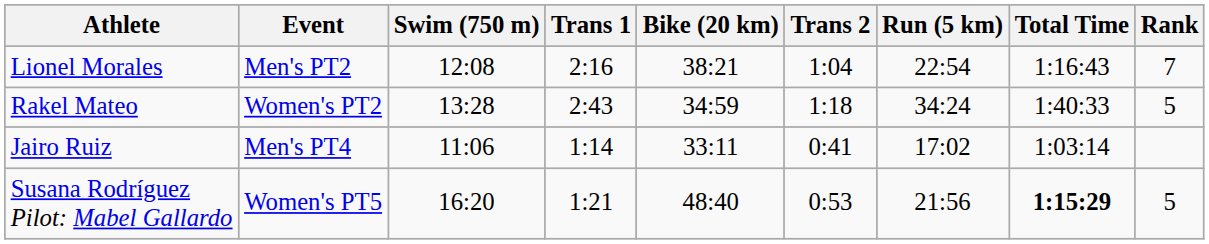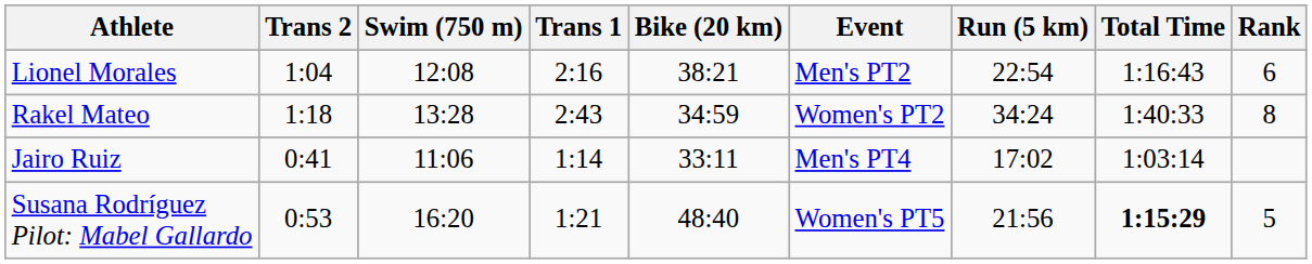columns swapped: Event <-> Trans 2
Lionel Morales | Rank: 7 -> 6
Rakel Mateo | Rank: 5 -> 8
